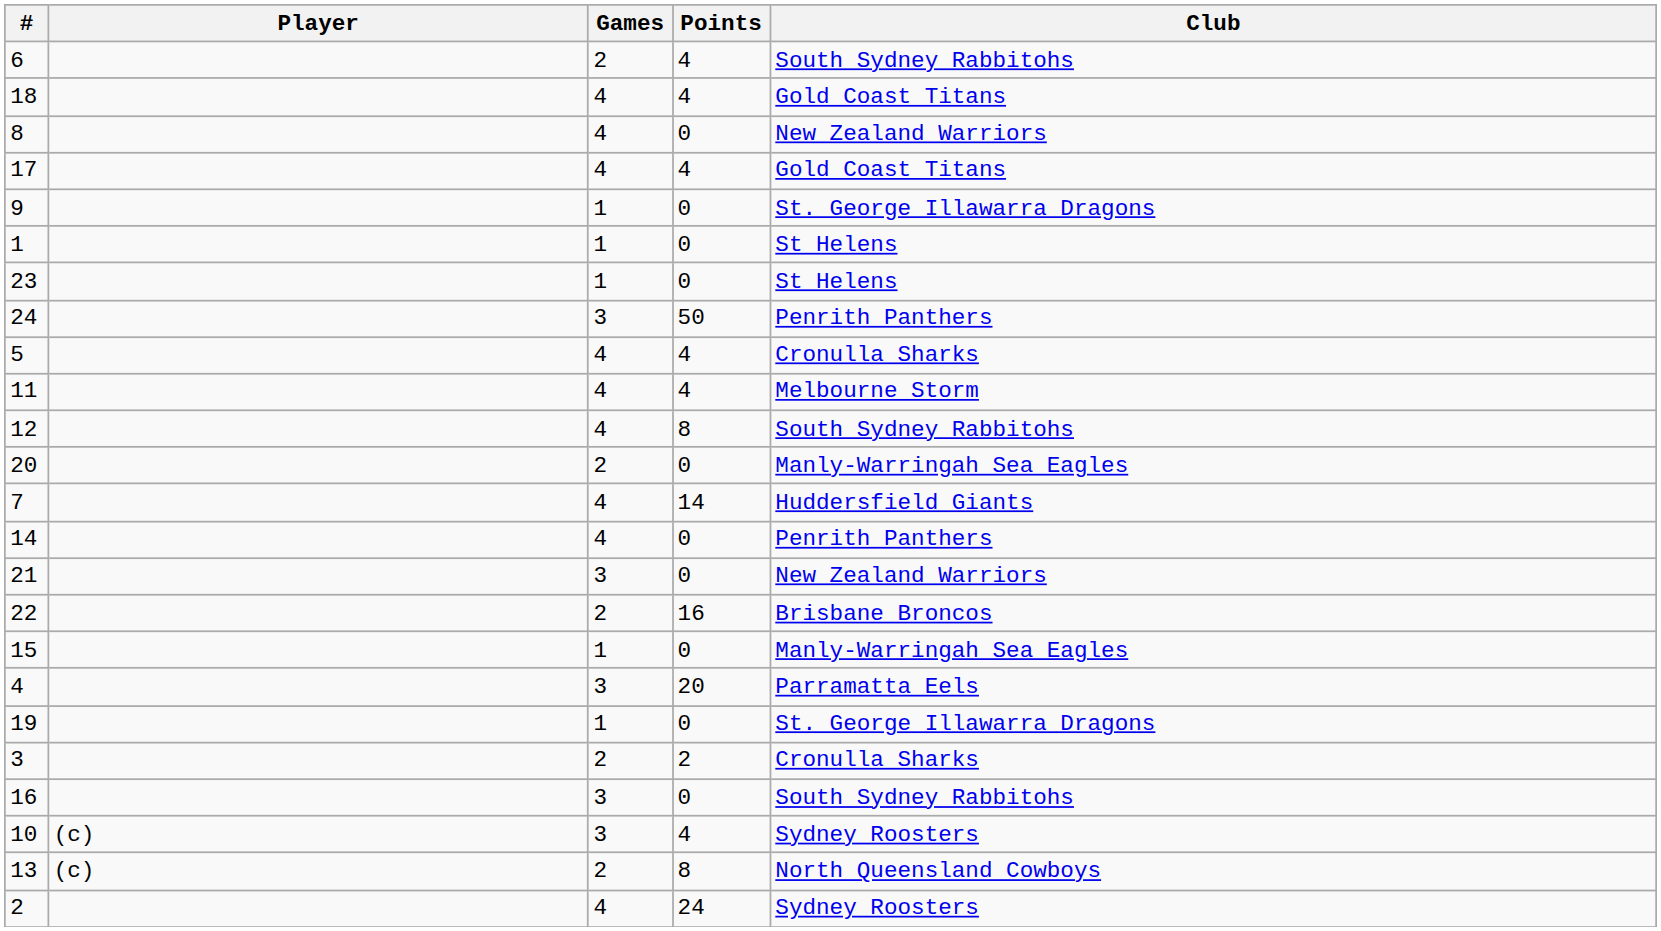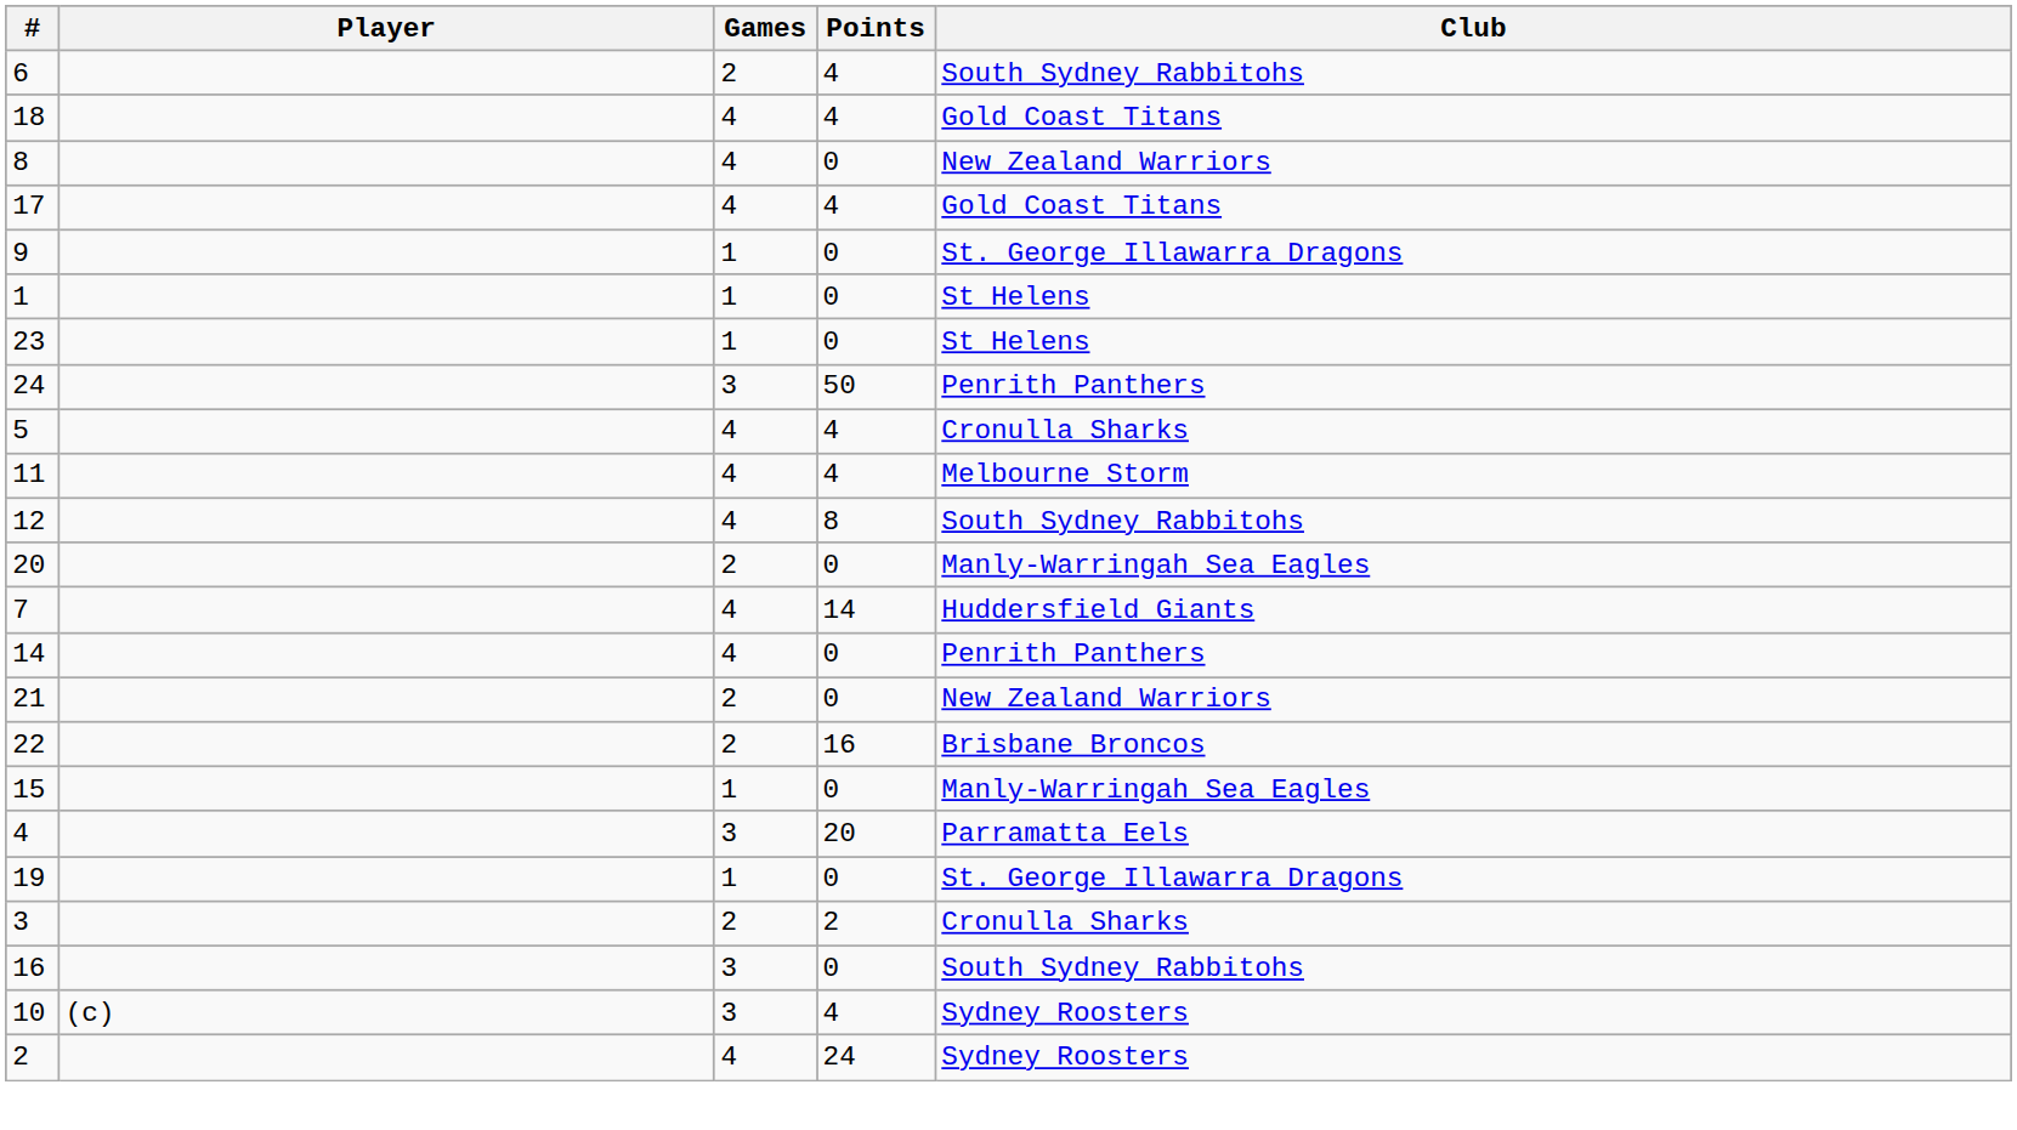21 | Games: 3 -> 2
- row: 13 | (c) | 2 | 8 | North Queensland Cowboys
